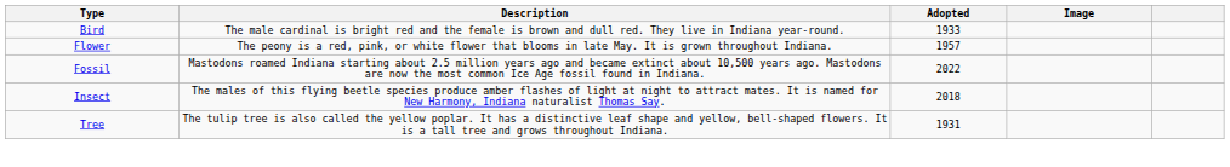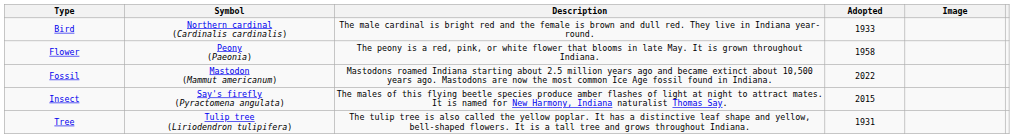+ column: Symbol | Northern cardinal (Cardinalis cardinalis) | Peony (Paeonia) | Mastodon (Mammut americanum) | Say's firefly (Pyractomena angulata) | Tulip tree (Liriodendron tulipifera)
Flower | Adopted: 1957 -> 1958
Insect | Adopted: 2018 -> 2015
